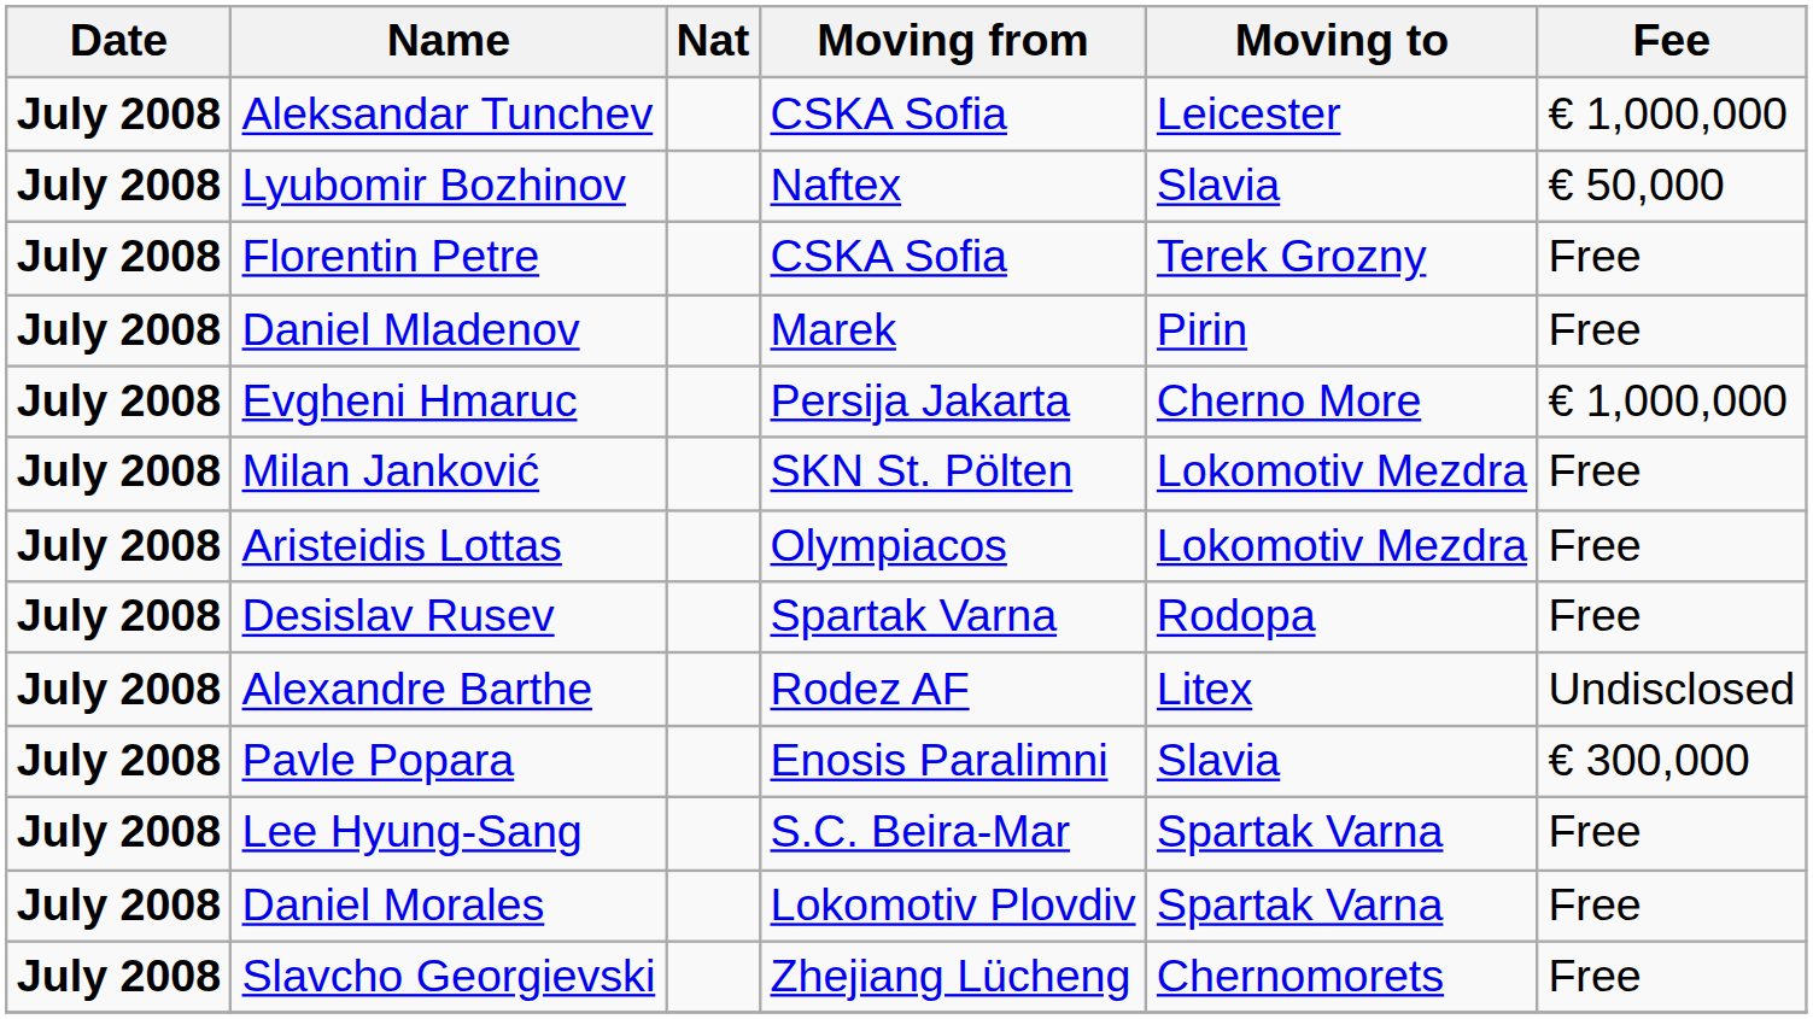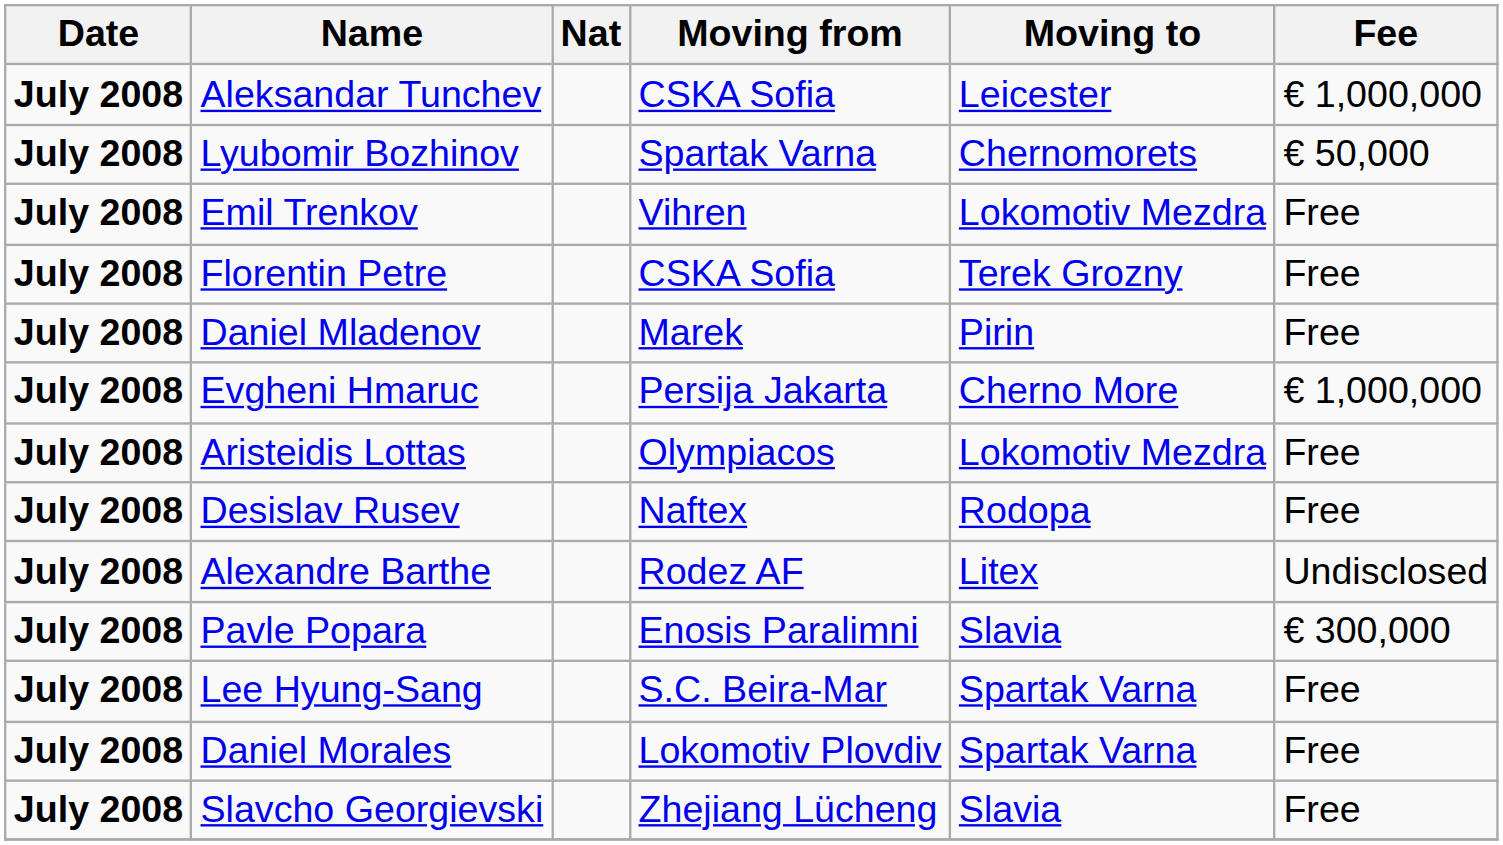Lyubomir Bozhinov | Moving from: Naftex -> Spartak Varna
Lyubomir Bozhinov | Moving to: Slavia -> Chernomorets
+ row: July 2008 | Emil Trenkov | Vihren | Lokomotiv Mezdra | Free
- row: July 2008 | Milan Janković | SKN St. Pölten | Lokomotiv Mezdra | Free
Desislav Rusev | Moving from: Spartak Varna -> Naftex
Slavcho Georgievski | Moving to: Chernomorets -> Slavia
